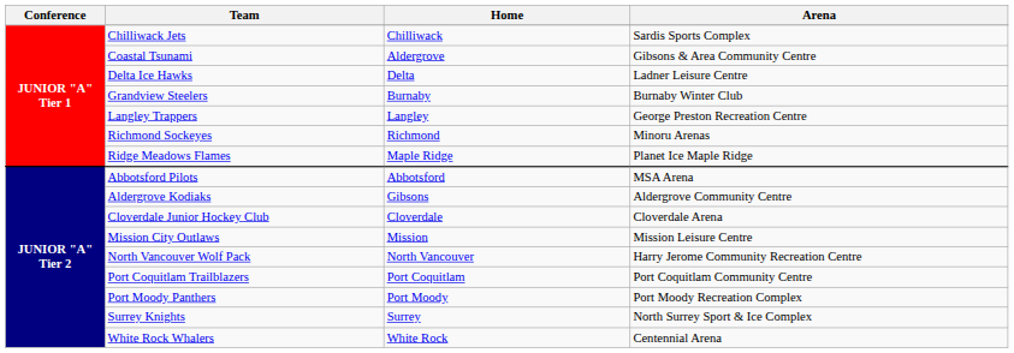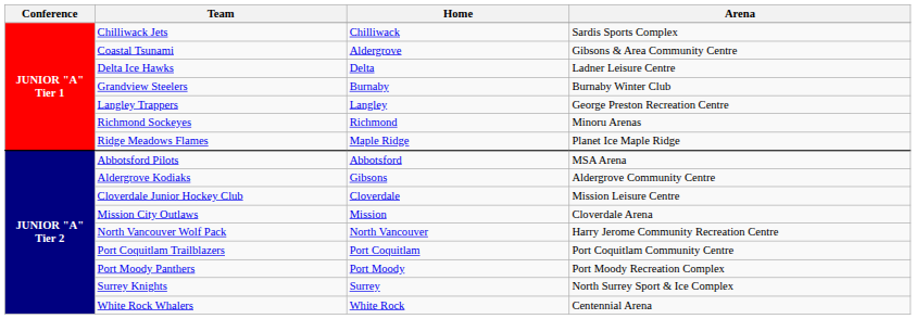Cloverdale Junior Hockey Club | Arena: Cloverdale Arena -> Mission Leisure Centre
Mission City Outlaws | Arena: Mission Leisure Centre -> Cloverdale Arena
